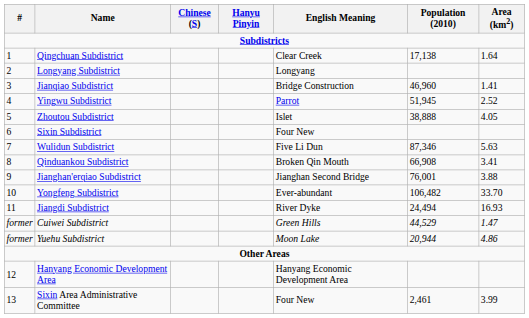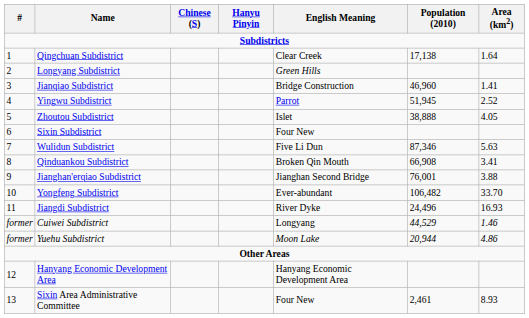Longyang Subdistrict | English Meaning: Longyang -> Green Hills
Jiangdi Subdistrict | Population (2010): 24,494 -> 24,496
Cuiwei Subdistrict | English Meaning: Green Hills -> Longyang
Cuiwei Subdistrict | Area (km2): 1.47 -> 1.46
Sixin Area Administrative Committee | Area (km2): 3.99 -> 8.93
